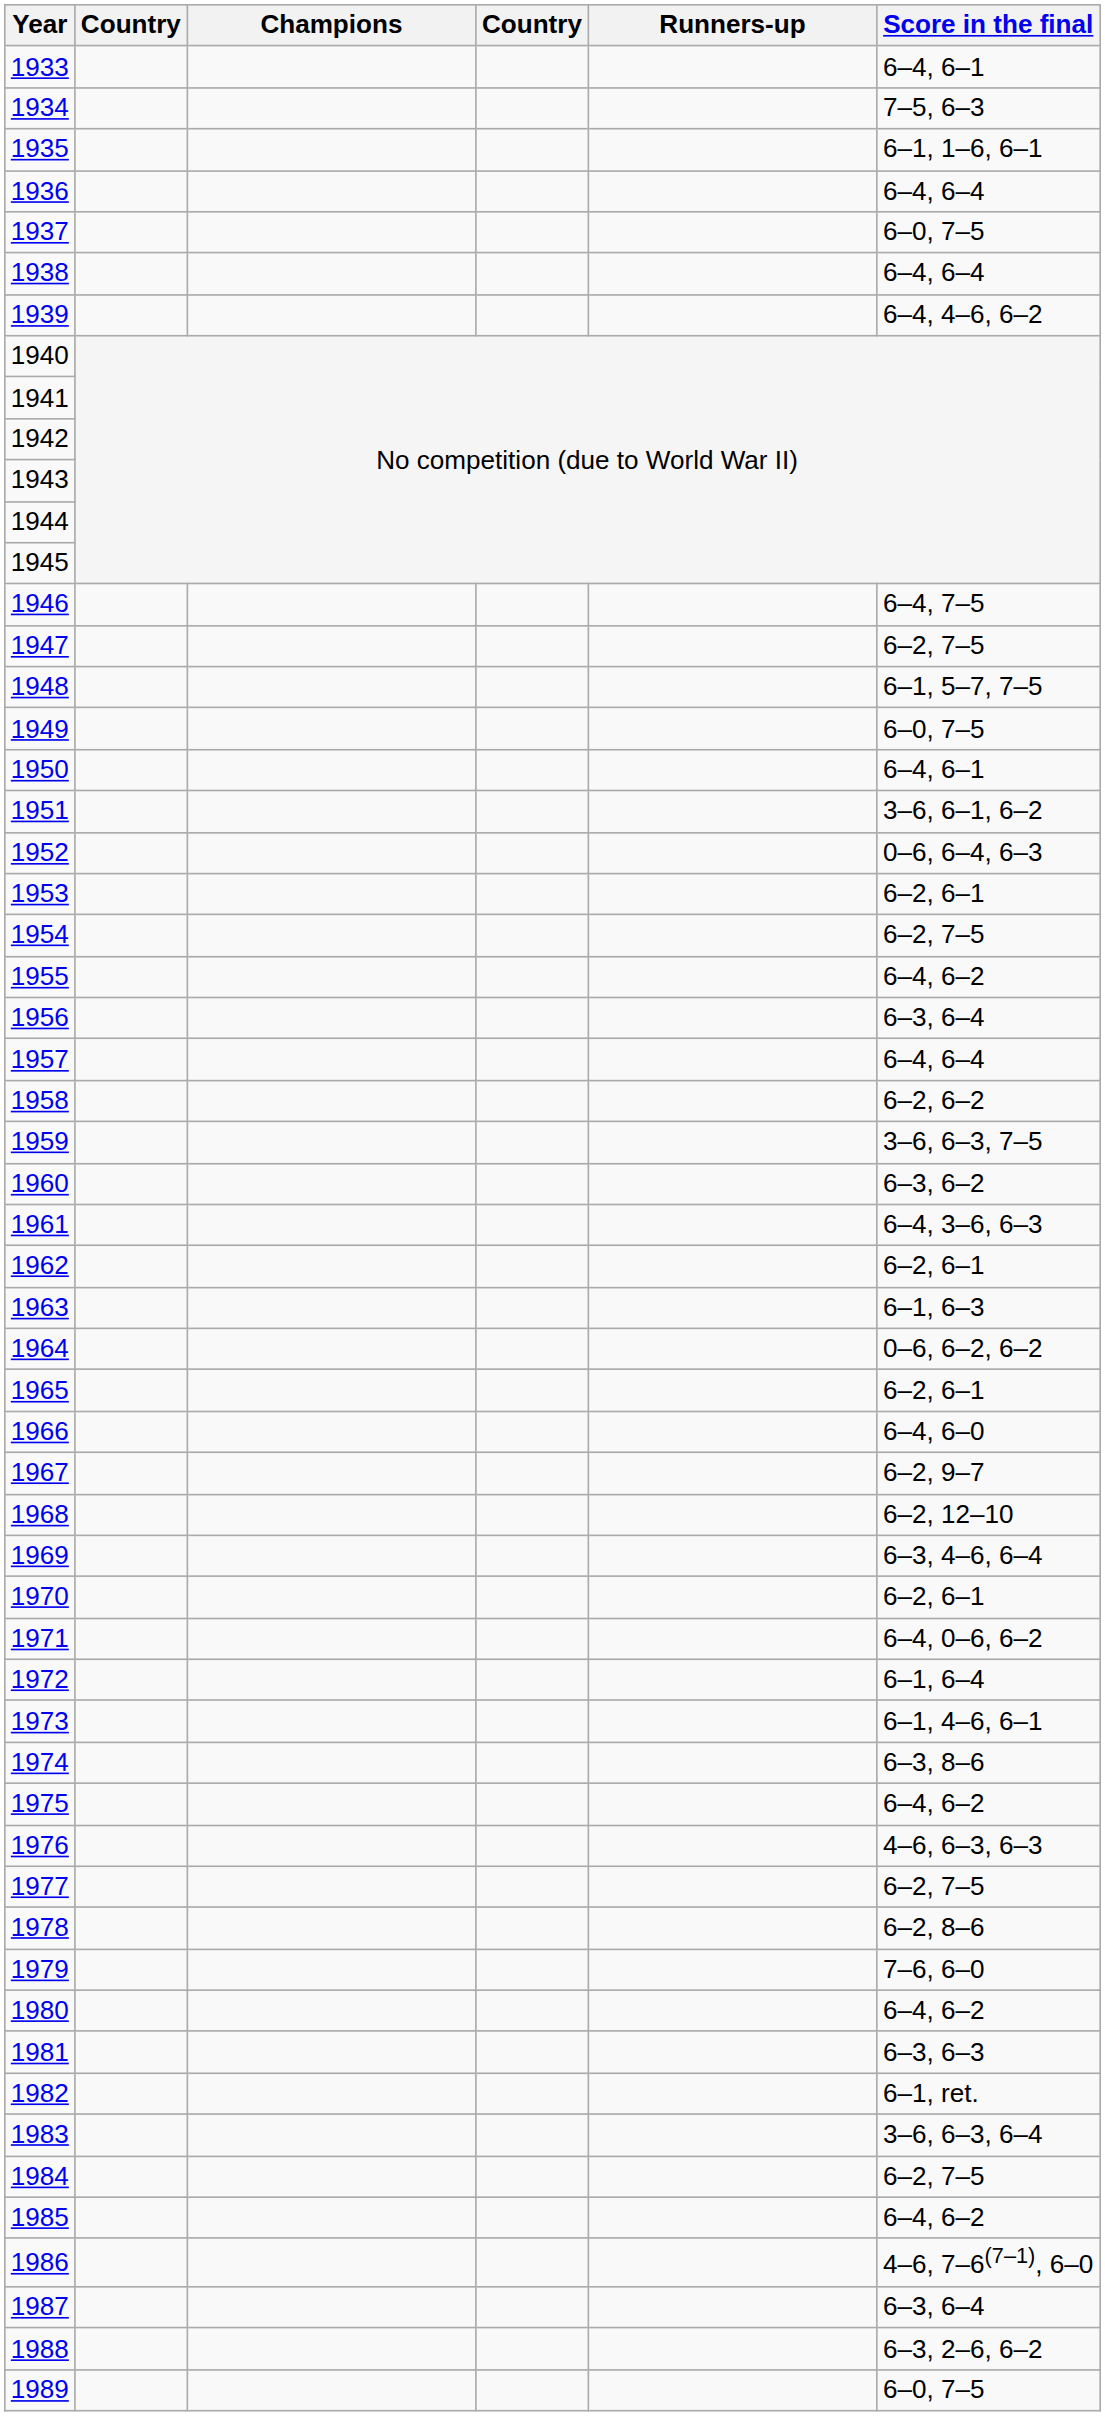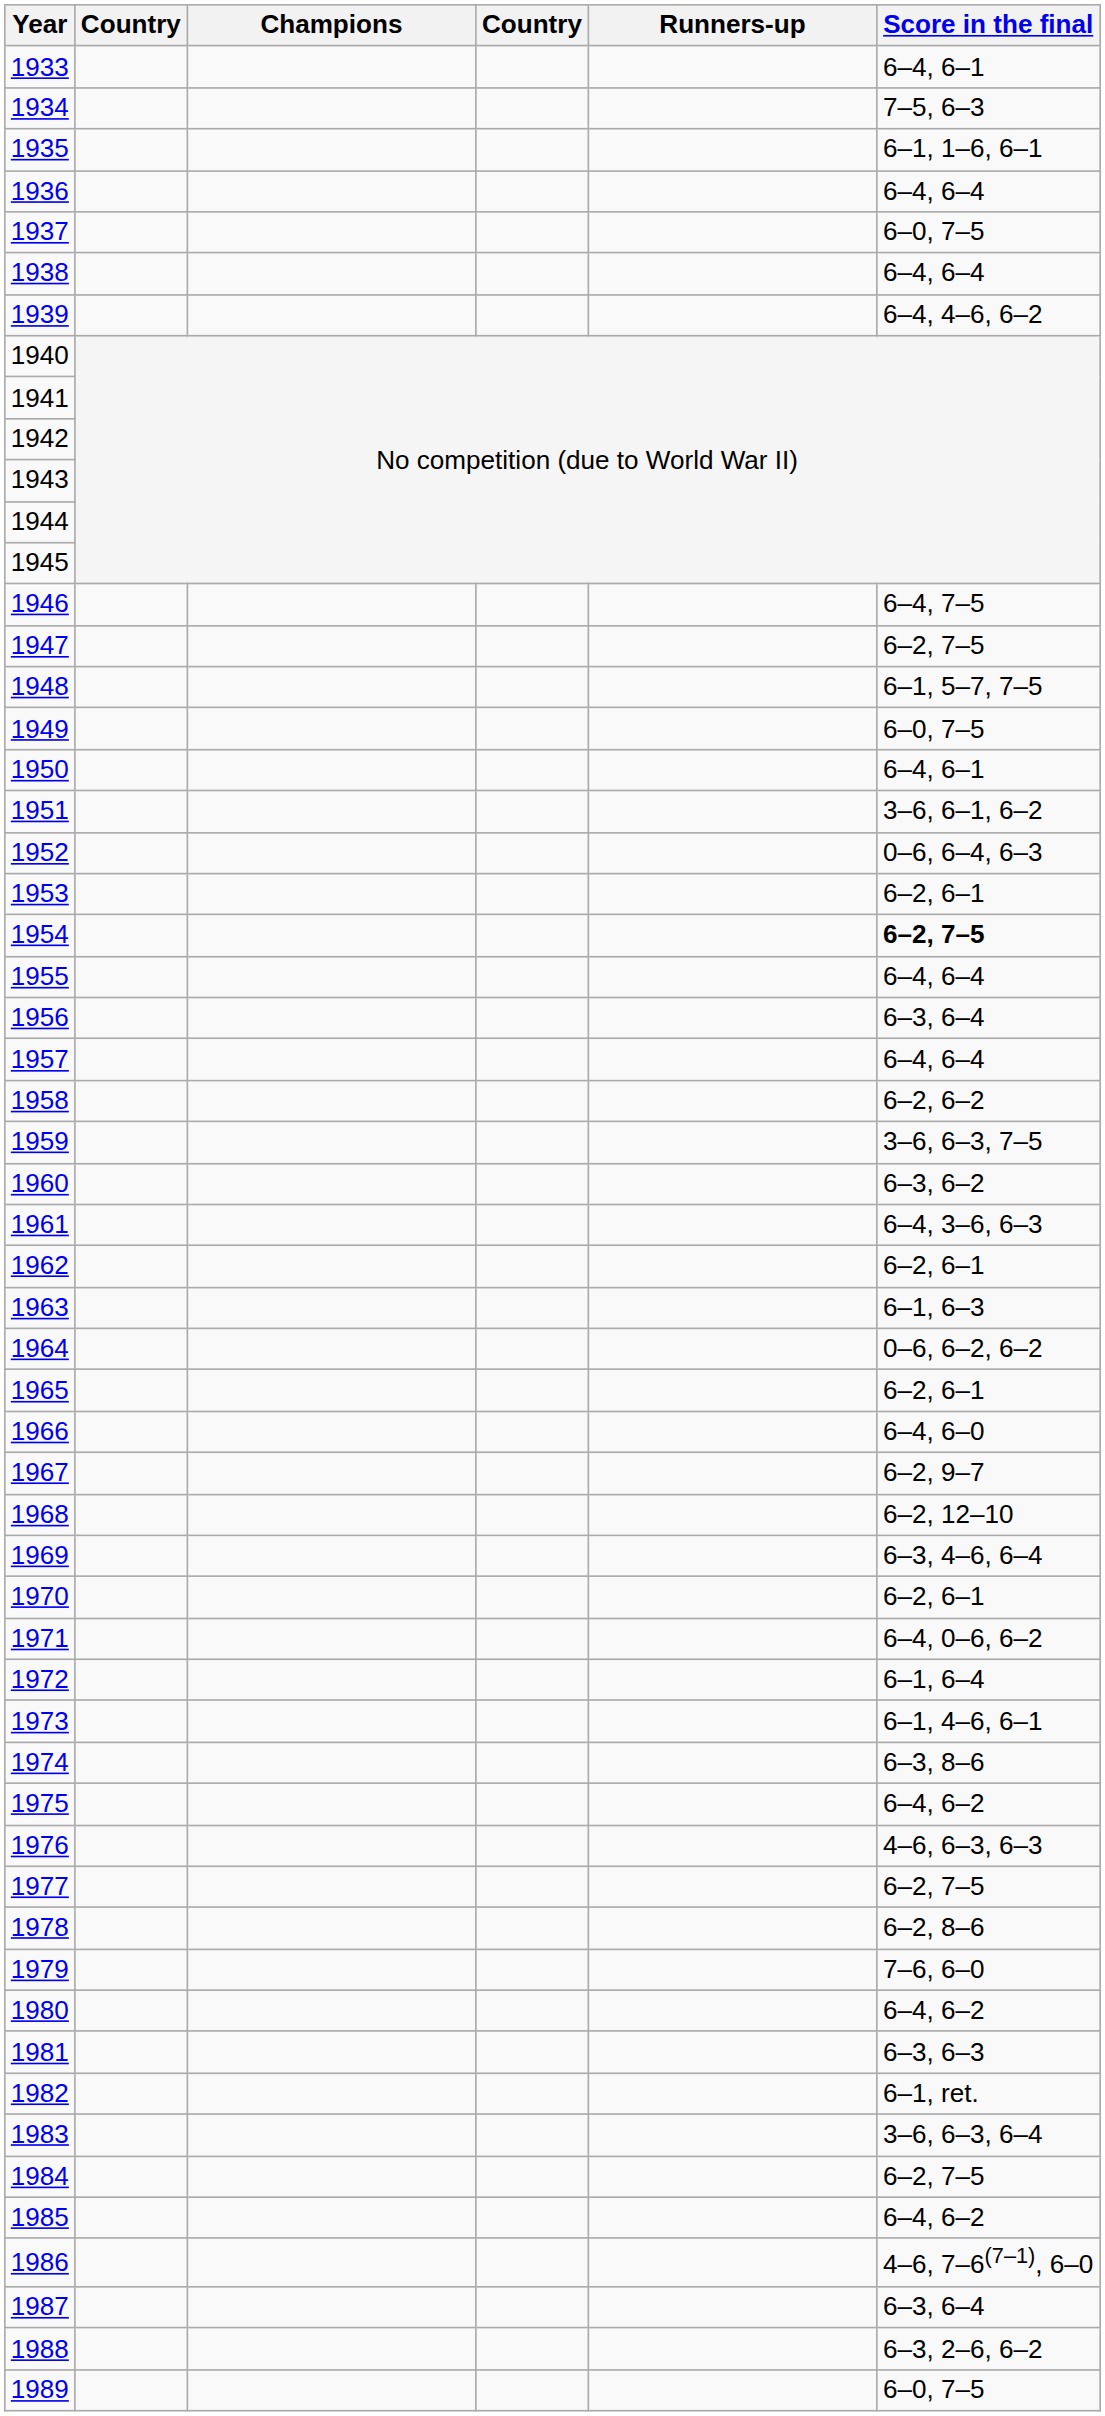1954 | Score in the final: normal -> bold
1955 | Score in the final: 6–4, 6–2 -> 6–4, 6–4
